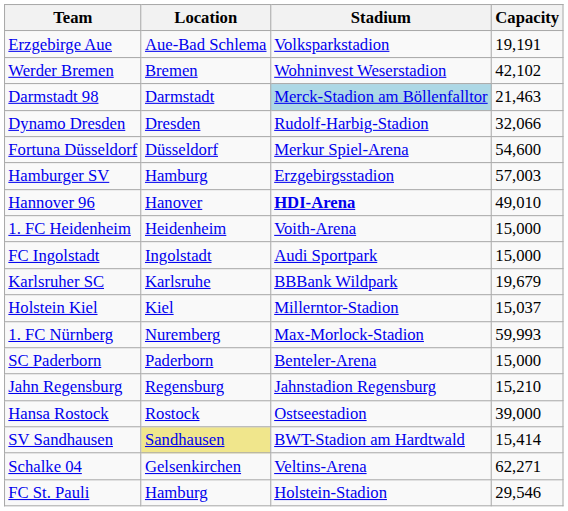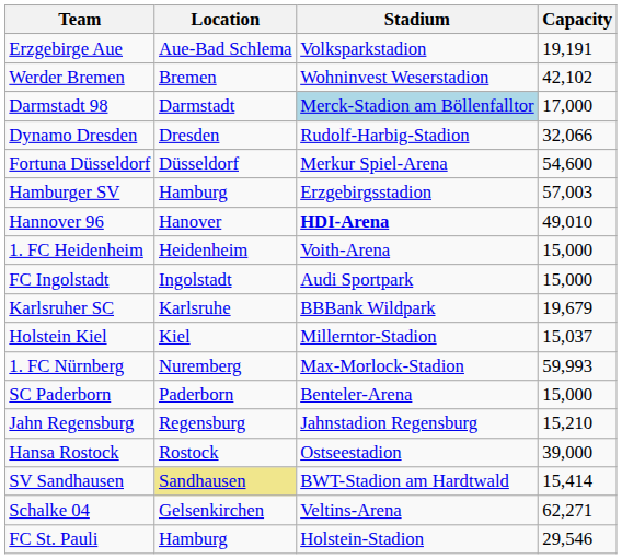Darmstadt 98 | Capacity: 21,463 -> 17,000
